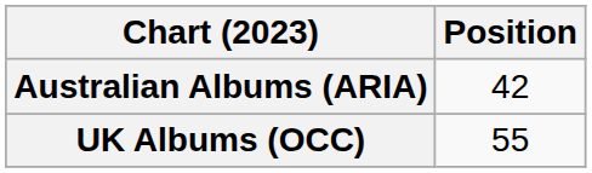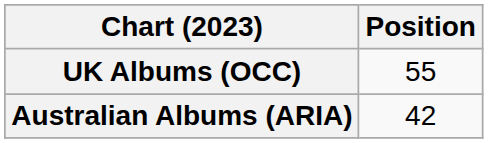rows swapped: Australian Albums (ARIA) <-> UK Albums (OCC)
